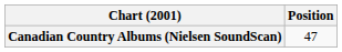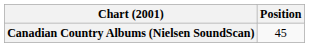Canadian Country Albums (Nielsen SoundScan) | Position: 47 -> 45
